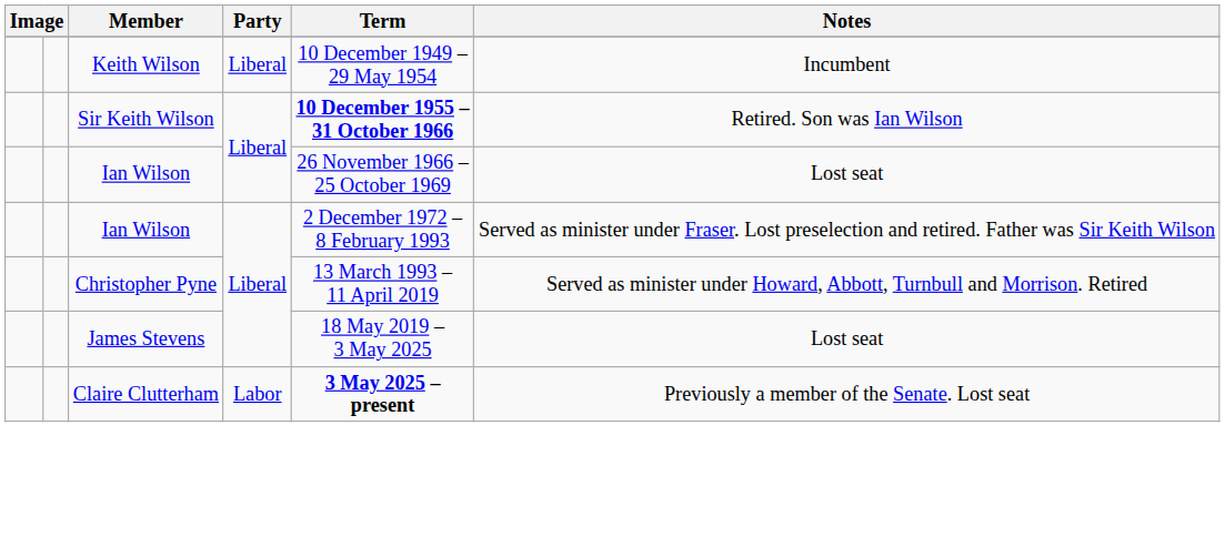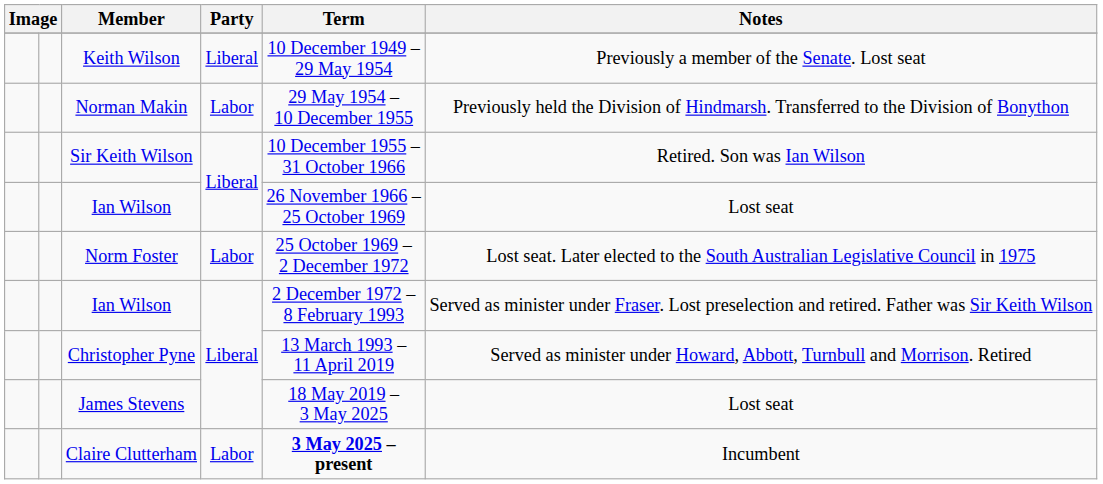Keith Wilson | Notes: Incumbent -> Previously a member of the Senate. Lost seat
+ row: Norman Makin | Labor | 29 May 1954 – 10 December 1955 | Previously held the Division of Hindmarsh. Transferred to the Division of Bonython
Sir Keith Wilson | Term: bold -> normal
+ row: Norm Foster | Labor | 25 October 1969 – 2 December 1972 | Lost seat. Later elected to the South Australian Legislative Council in 1975
Claire Clutterham | Notes: Previously a member of the Senate. Lost seat -> Incumbent
